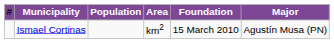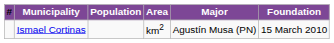columns swapped: Major <-> Foundation
